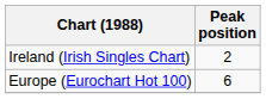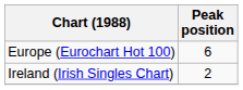rows swapped: Europe (Eurochart Hot 100) <-> Ireland (Irish Singles Chart)
